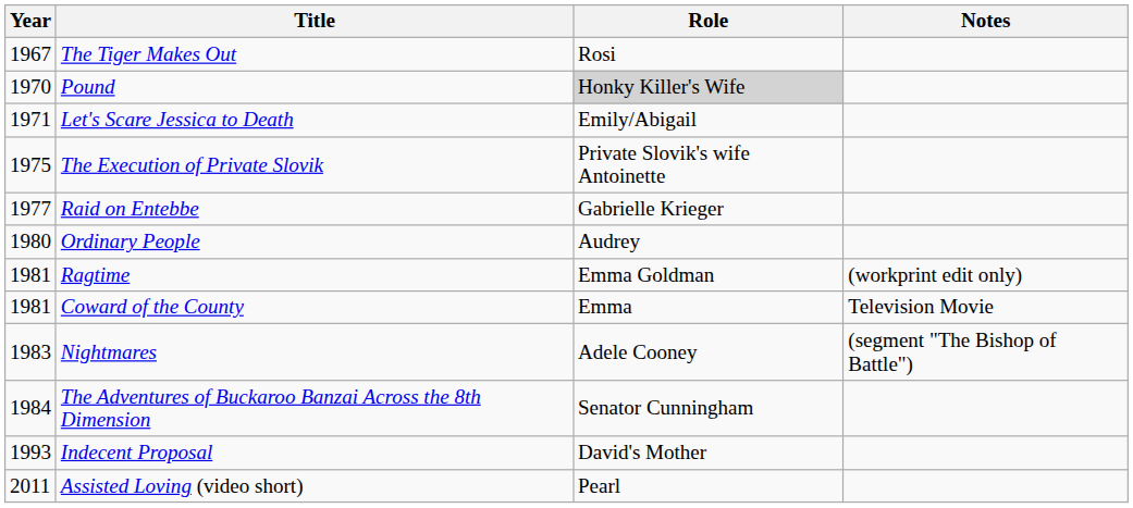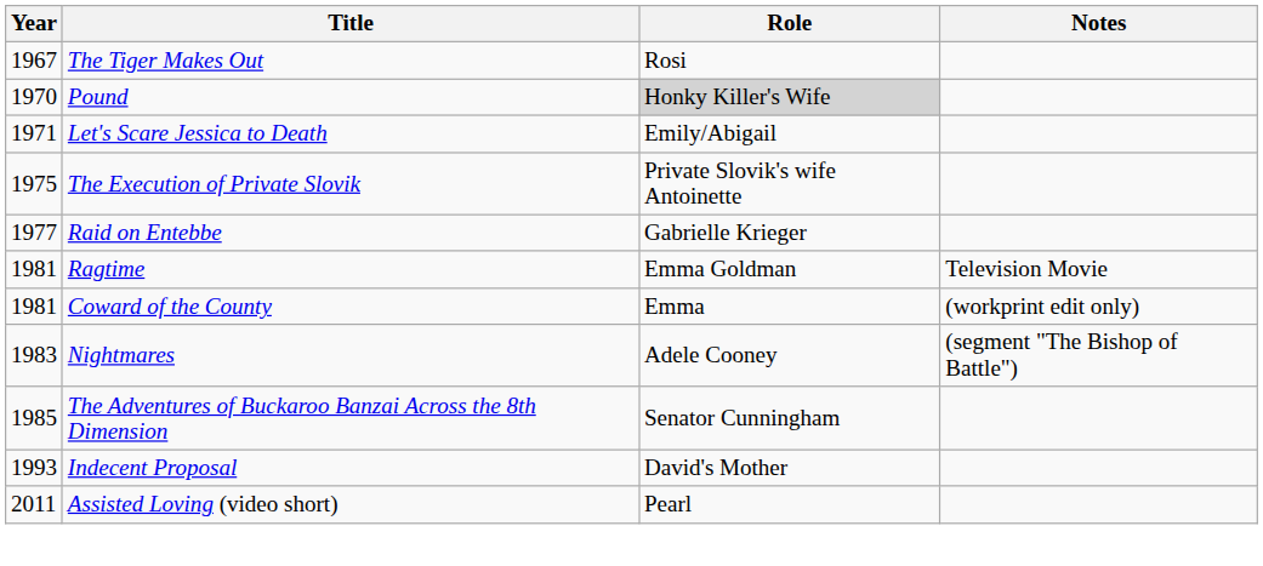- row: 1980 | Ordinary People | Audrey
Ragtime | Notes: (workprint edit only) -> Television Movie
Coward of the County | Notes: Television Movie -> (workprint edit only)
The Adventures of Buckaroo Banzai Across the 8th Dimension | Year: 1984 -> 1985
